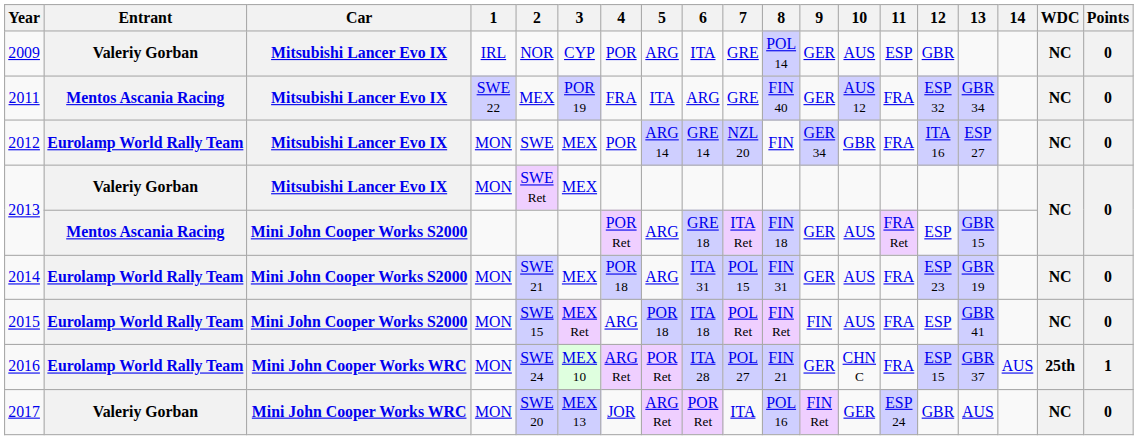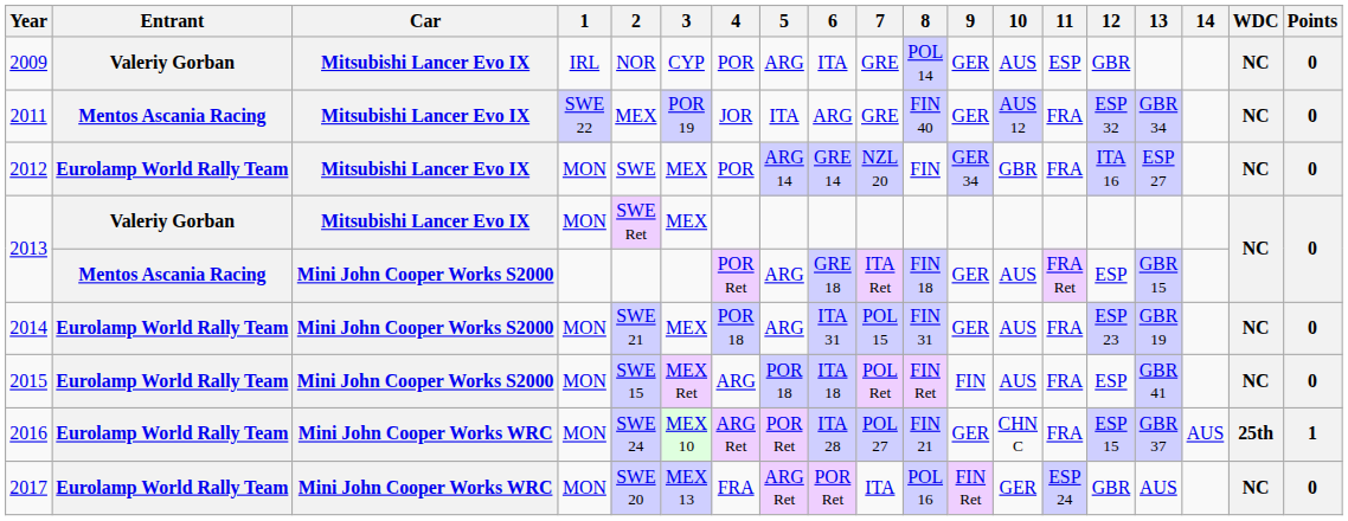2011 | 4: FRA -> JOR
2017 | Entrant: Valeriy Gorban -> Eurolamp World Rally Team
2017 | 4: JOR -> FRA
